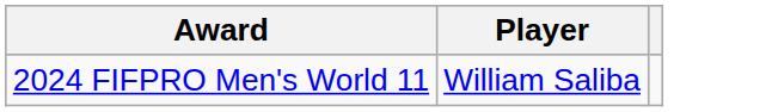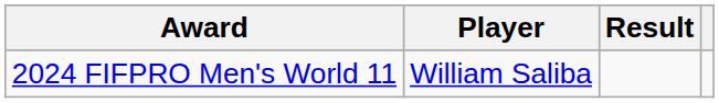+ column: Result
